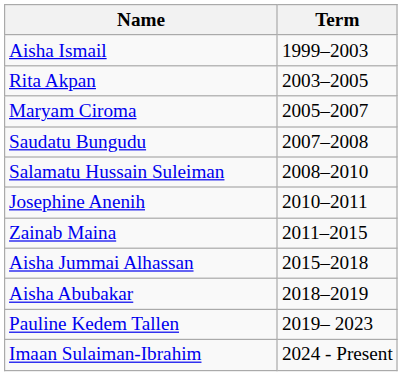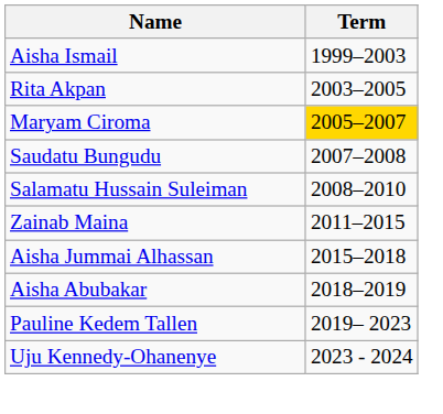Maryam Ciroma | Term: no background -> gold background
- row: Josephine Anenih | 2010–2011
+ row: Uju Kennedy-Ohanenye | 2023 - 2024
- row: Imaan Sulaiman-Ibrahim | 2024 - Present
